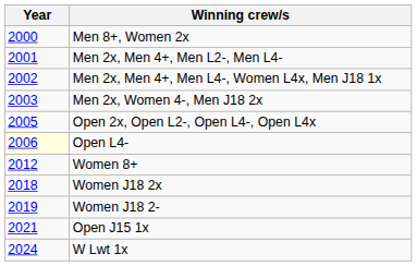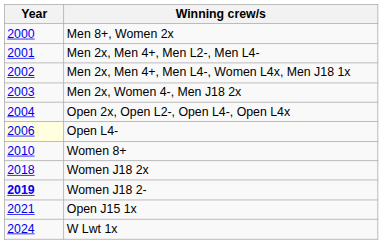Open 2x, Open L2-, Open L4-, Open L4x | Year: 2005 -> 2004
Women 8+ | Year: 2012 -> 2010
Women J18 2- | Year: normal -> bold
